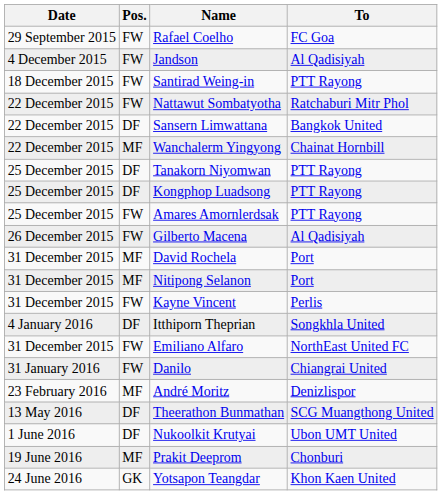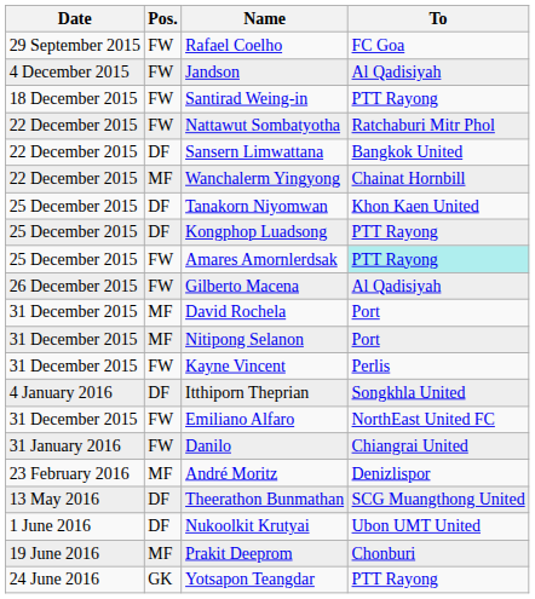Tanakorn Niyomwan | To: PTT Rayong -> Khon Kaen United
Amares Amornlerdsak | To: no background -> paleturquoise background
Yotsapon Teangdar | To: Khon Kaen United -> PTT Rayong
